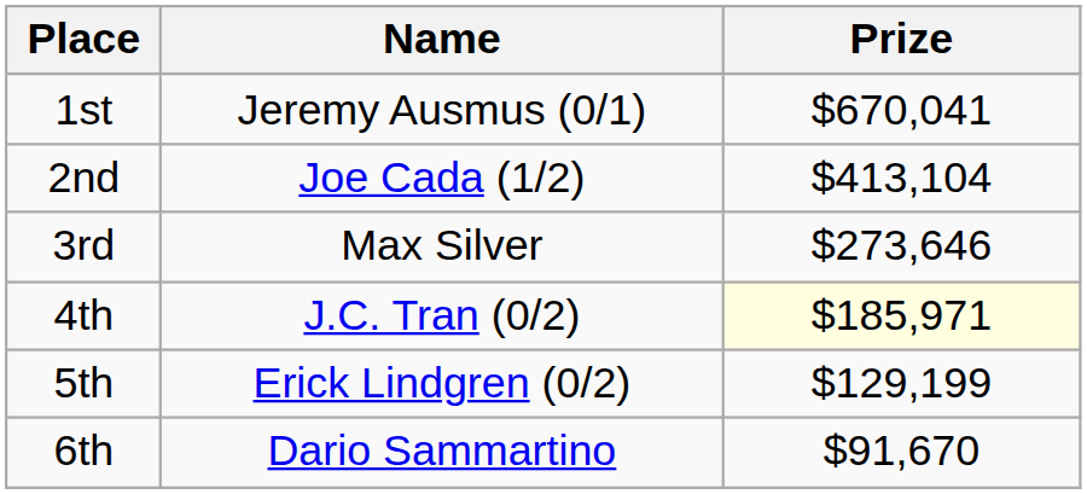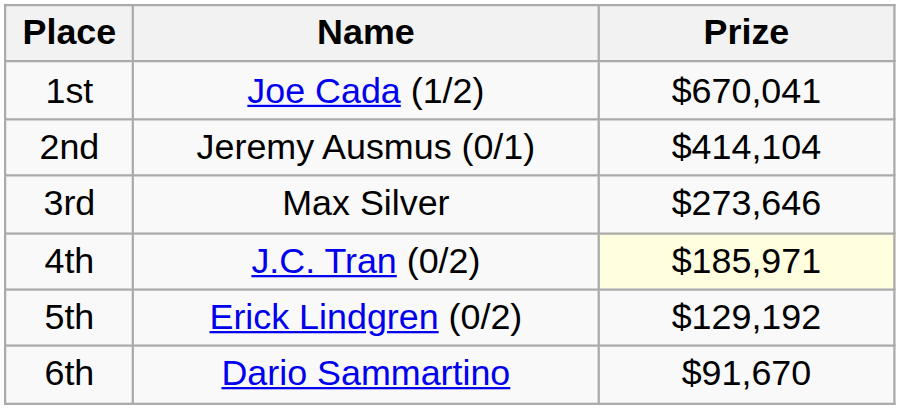1st | Name: Jeremy Ausmus (0/1) -> Joe Cada (1/2)
2nd | Name: Joe Cada (1/2) -> Jeremy Ausmus (0/1)
2nd | Prize: $413,104 -> $414,104
5th | Prize: $129,199 -> $129,192
